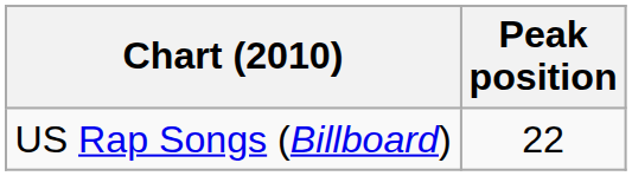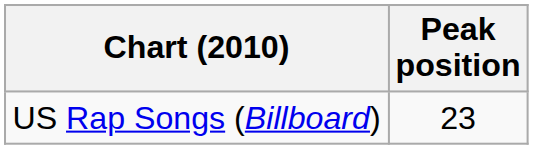US Rap Songs (Billboard) | Peak position: 22 -> 23
